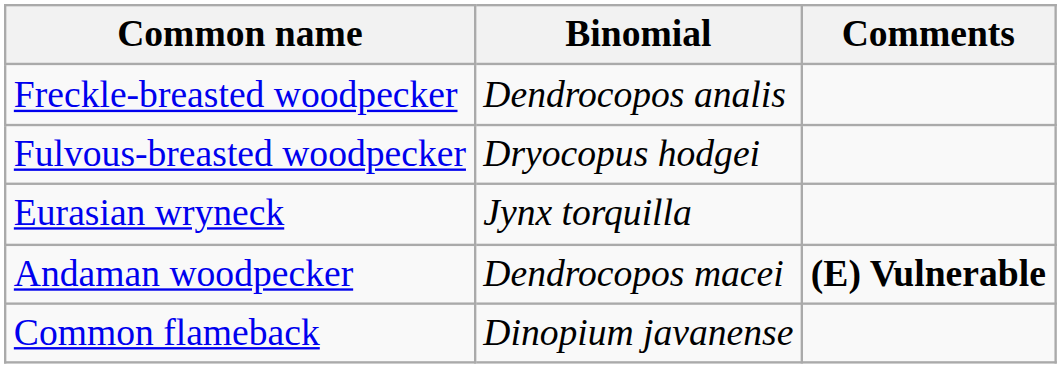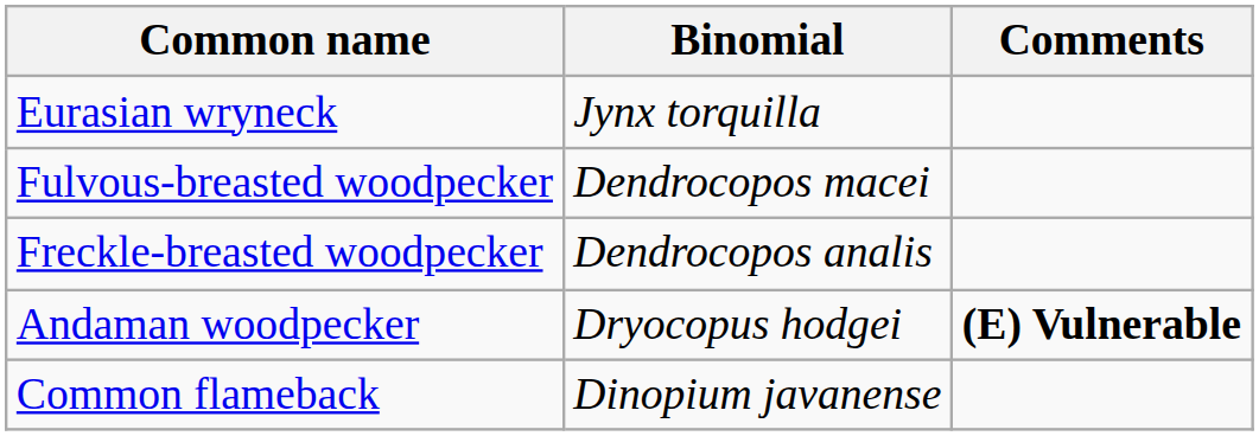rows swapped: Eurasian wryneck <-> Freckle-breasted woodpecker
Fulvous-breasted woodpecker | Binomial: Dryocopus hodgei -> Dendrocopos macei
Andaman woodpecker | Binomial: Dendrocopos macei -> Dryocopus hodgei
